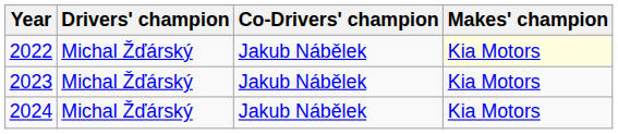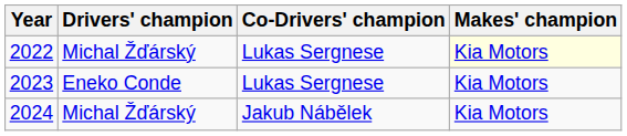2022 | Co-Drivers' champion: Jakub Nábělek -> Lukas Sergnese
2023 | Drivers' champion: Michal Žďárský -> Eneko Conde
2023 | Co-Drivers' champion: Jakub Nábělek -> Lukas Sergnese
